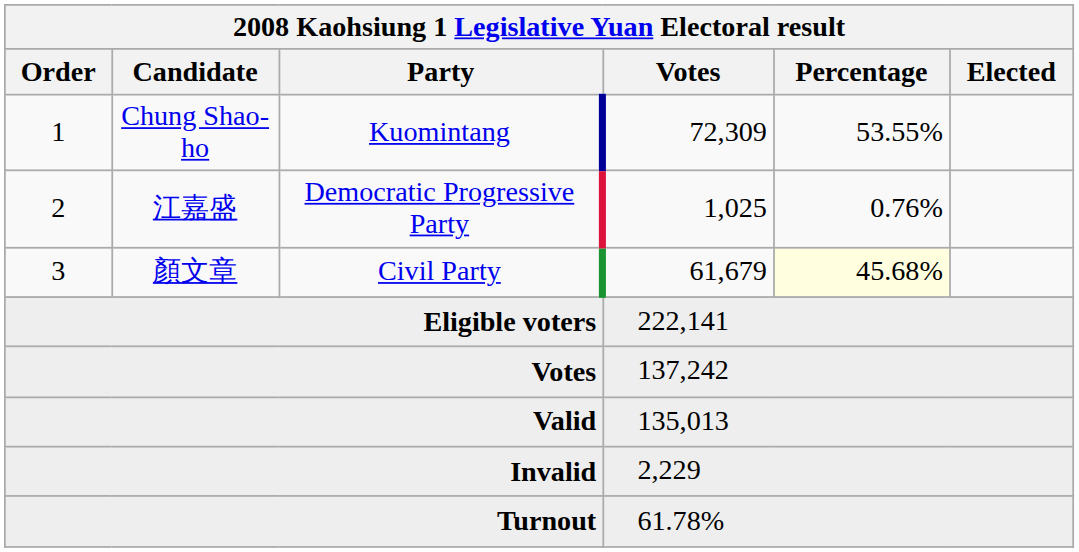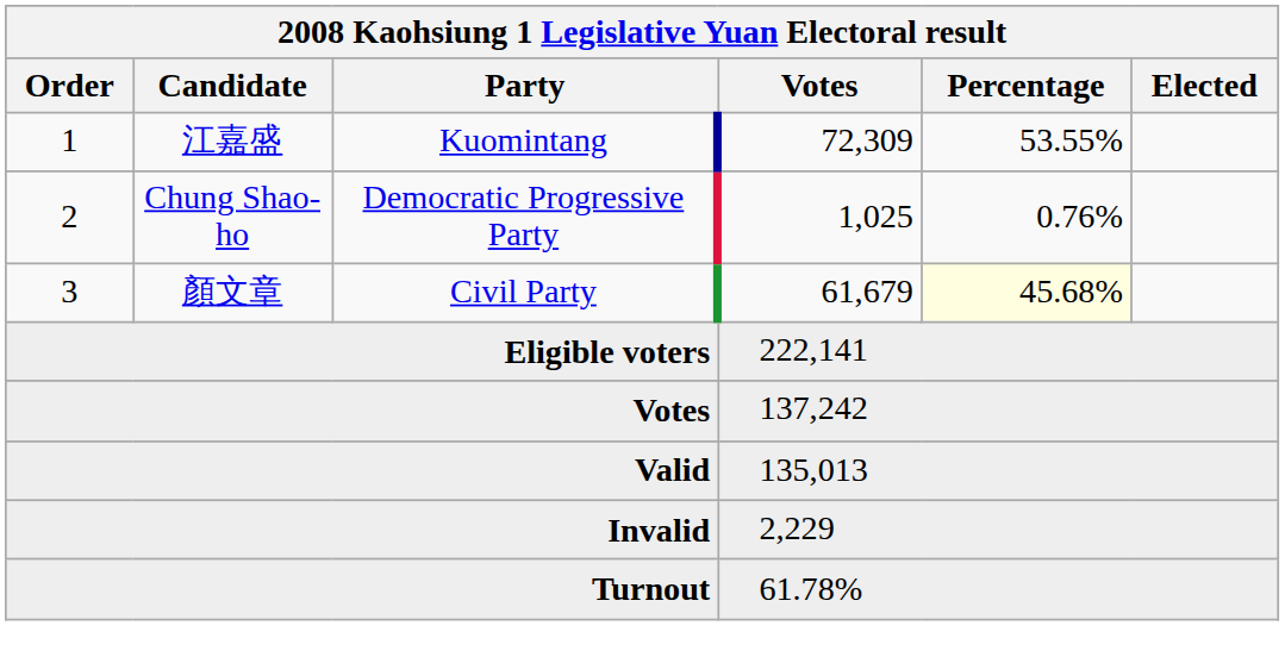1 | Candidate: Chung Shao-ho -> 江嘉盛
2 | Candidate: 江嘉盛 -> Chung Shao-ho
